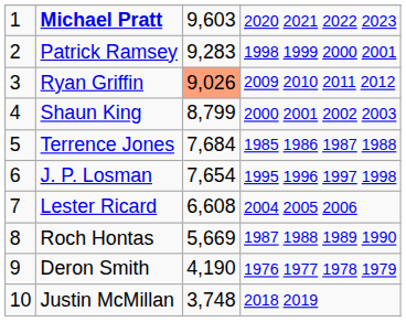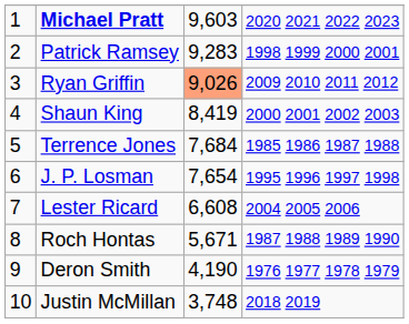Shaun King | column 3: 8,799 -> 8,419
Roch Hontas | column 3: 5,669 -> 5,671
